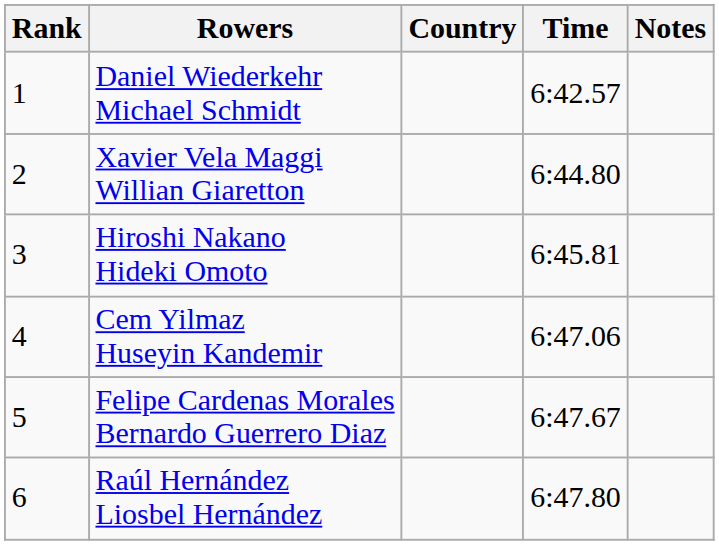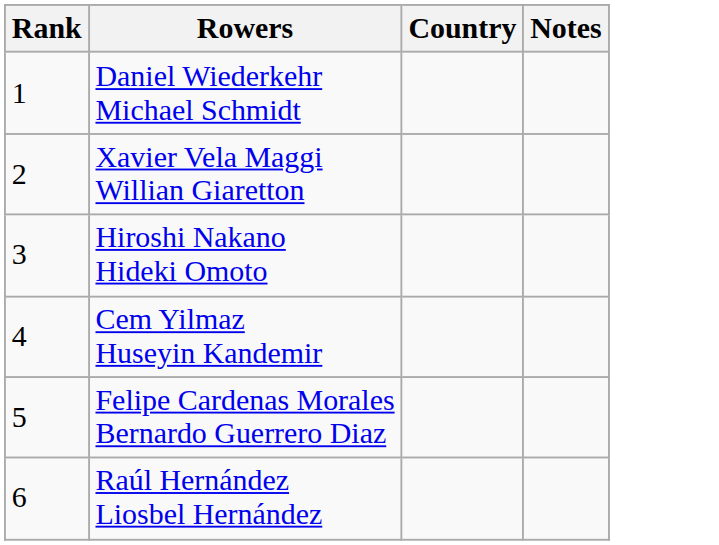- column: Time | 6:42.57 | 6:44.80 | 6:45.81 | 6:47.06 | 6:47.67 | 6:47.80
